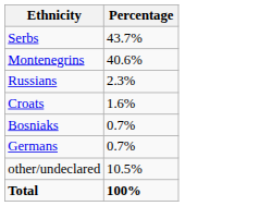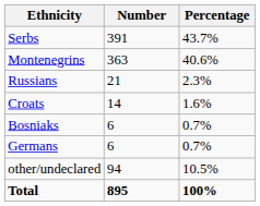+ column: Number | 391 | 363 | 21 | 14 | 6 | 6 | 94 | 895
